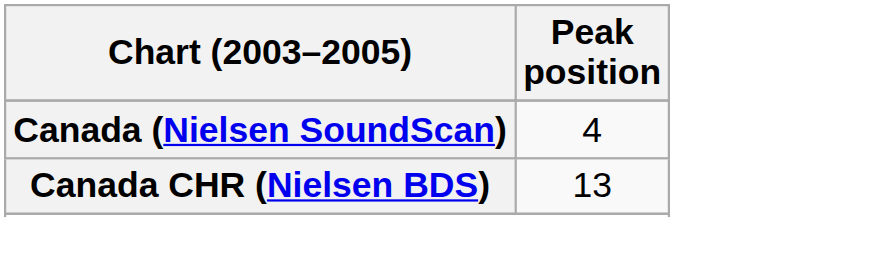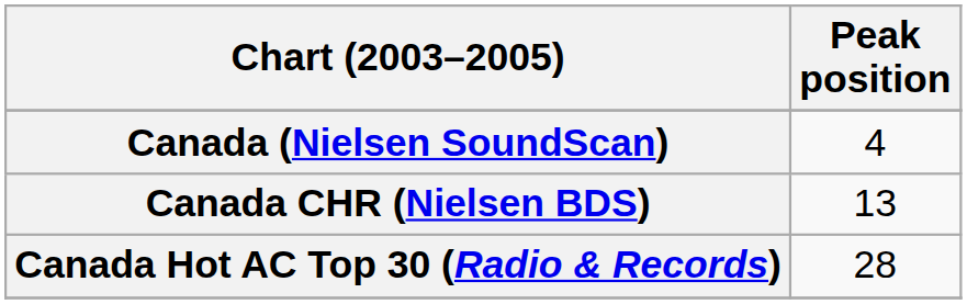+ row: Canada Hot AC Top 30 (Radio & Records) | 28
